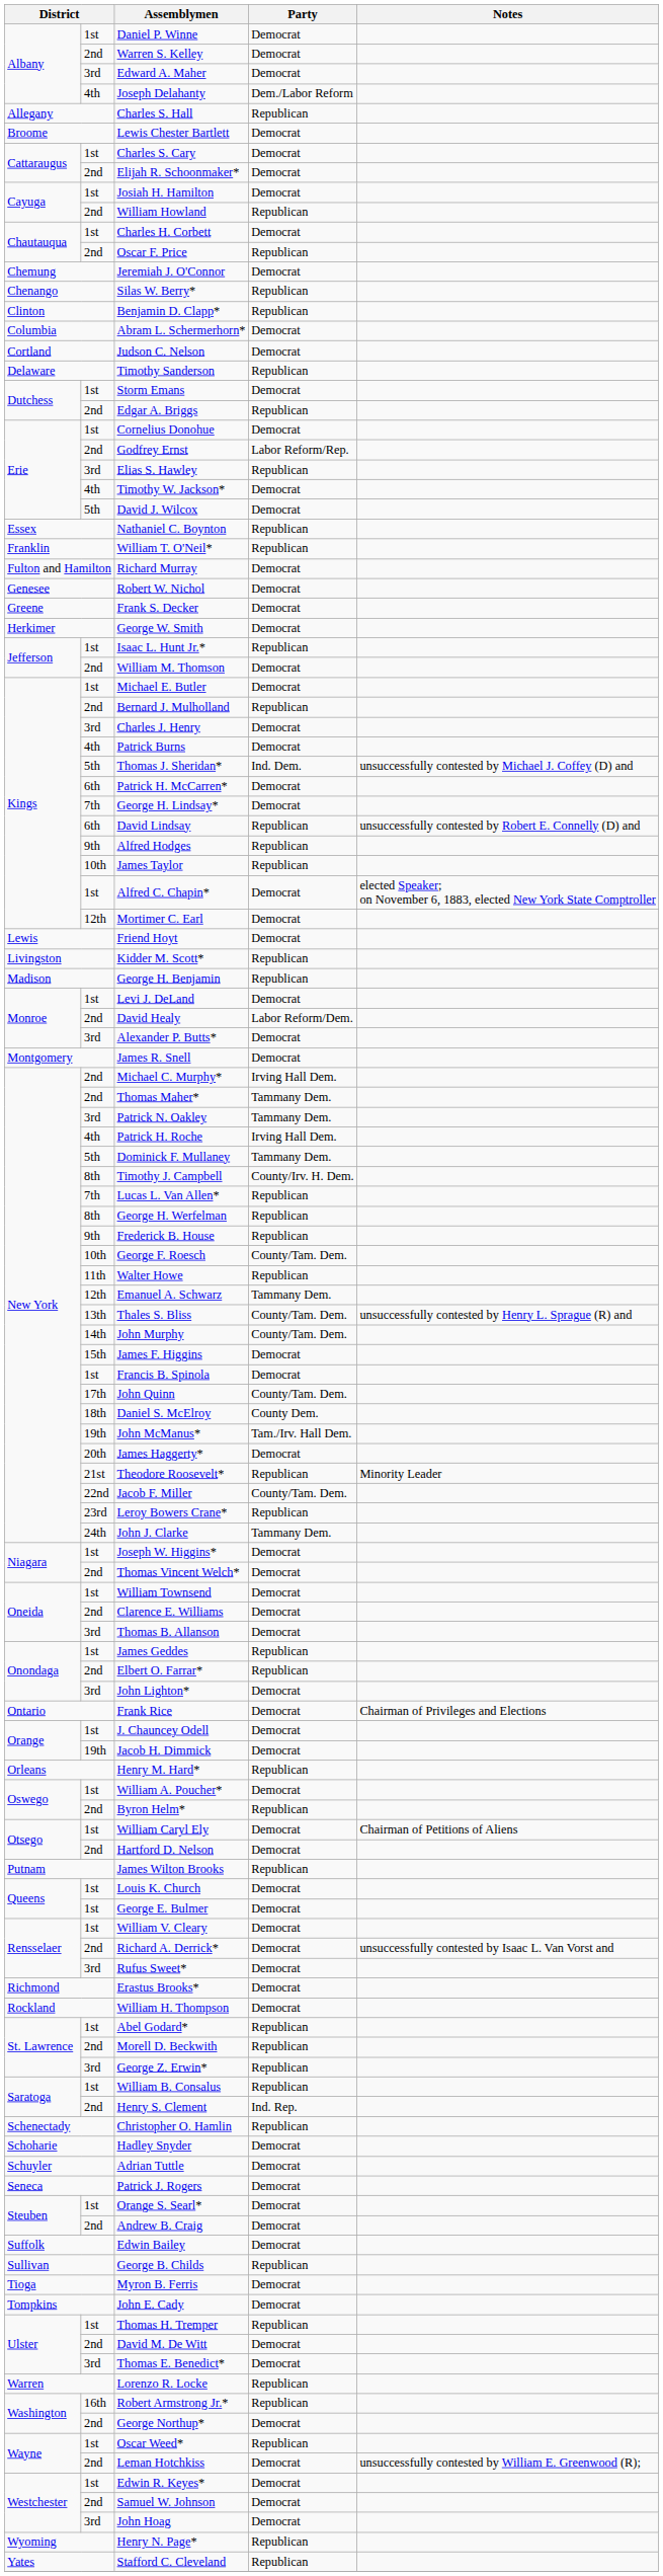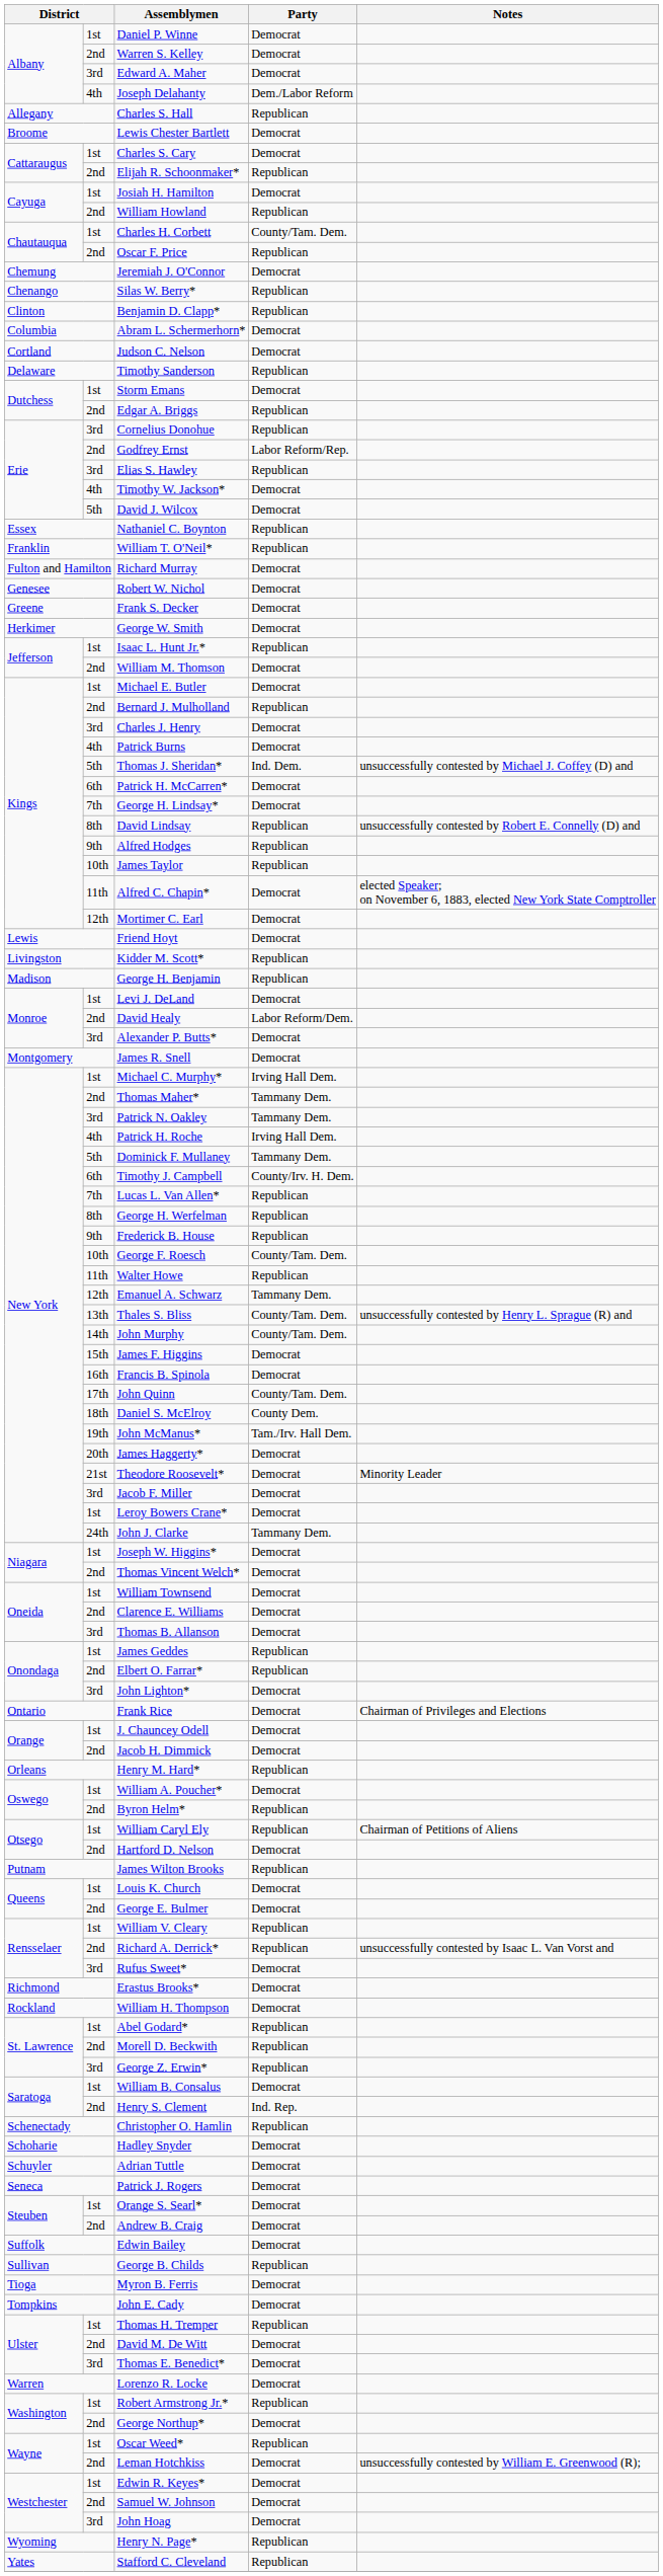Elijah R. Schoonmaker* | Party: Democrat -> Republican
Charles H. Corbett | Party: Democrat -> County/Tam. Dem.
Cornelius Donohue | column 2: 1st -> 3rd
Cornelius Donohue | Party: Democrat -> Republican
David Lindsay | column 2: 6th -> 8th
Alfred C. Chapin* | column 2: 1st -> 11th
Michael C. Murphy* | column 2: 2nd -> 1st
Timothy J. Campbell | column 2: 8th -> 6th
Francis B. Spinola | column 2: 1st -> 16th
Theodore Roosevelt* | Party: Republican -> Democrat
Jacob F. Miller | column 2: 22nd -> 3rd
Jacob F. Miller | Party: County/Tam. Dem. -> Democrat
Leroy Bowers Crane* | column 2: 23rd -> 1st
Leroy Bowers Crane* | Party: Republican -> Democrat
Jacob H. Dimmick | column 2: 19th -> 2nd
William Caryl Ely | Party: Democrat -> Republican
George E. Bulmer | column 2: 1st -> 2nd
William V. Cleary | Party: Democrat -> Republican
Richard A. Derrick* | Party: Democrat -> Republican
William B. Consalus | Party: Republican -> Democrat
Lorenzo R. Locke | Party: Republican -> Democrat
Robert Armstrong Jr.* | column 2: 16th -> 1st
